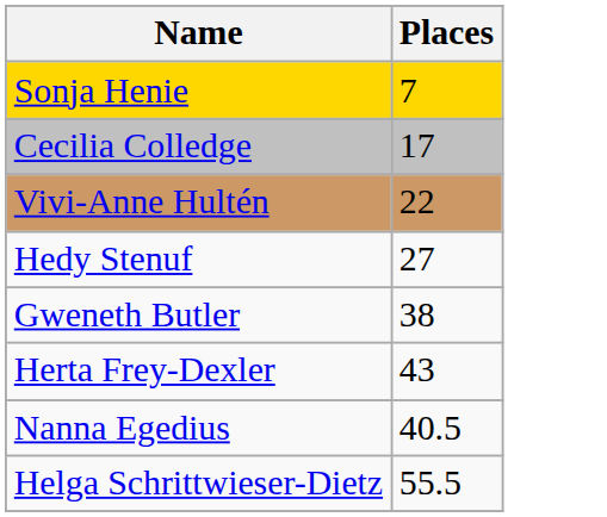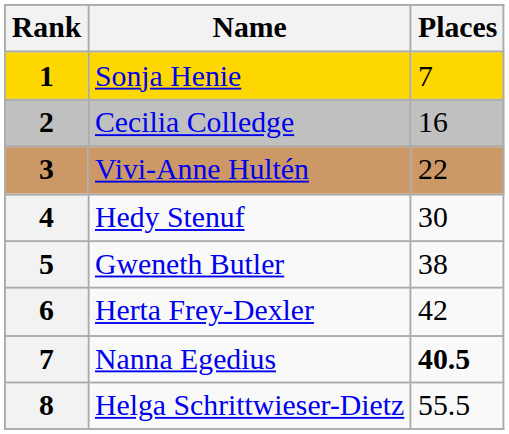+ column: Rank | 1 | 2 | 3 | 4 | 5 | 6 | 7 | 8
Cecilia Colledge | Places: 17 -> 16
Hedy Stenuf | Places: 27 -> 30
Herta Frey-Dexler | Places: 43 -> 42
Nanna Egedius | Places: normal -> bold
